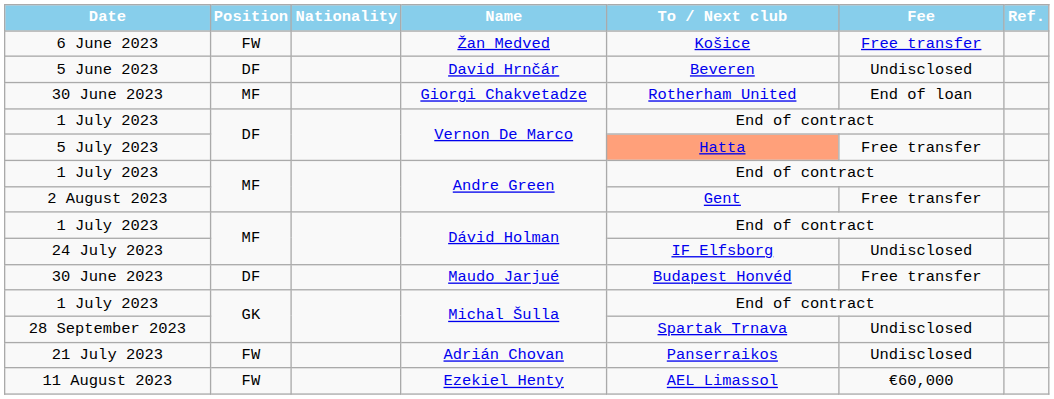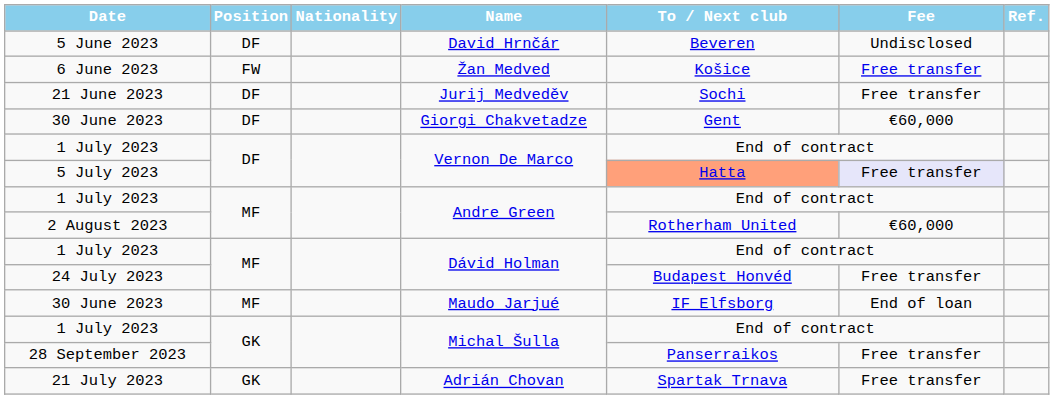rows swapped: 5 June 2023 <-> 6 June 2023
+ row: 21 June 2023 | DF | Jurij Medveděv | Sochi | Free transfer
30 June 2023 / Giorgi Chakvetadze | Position: MF -> DF
30 June 2023 / Giorgi Chakvetadze | To / Next club: Rotherham United -> Gent
30 June 2023 / Giorgi Chakvetadze | Fee: End of loan -> €60,000
5 July 2023 | Fee: no background -> lavender background
2 August 2023 | To / Next club: Gent -> Rotherham United
2 August 2023 | Fee: Free transfer -> €60,000
24 July 2023 | To / Next club: IF Elfsborg -> Budapest Honvéd
24 July 2023 | Fee: Undisclosed -> Free transfer
30 June 2023 / Maudo Jarjué | Position: DF -> MF
30 June 2023 / Maudo Jarjué | To / Next club: Budapest Honvéd -> IF Elfsborg
30 June 2023 / Maudo Jarjué | Fee: Free transfer -> End of loan
28 September 2023 | To / Next club: Spartak Trnava -> Panserraikos
28 September 2023 | Fee: Undisclosed -> Free transfer
21 July 2023 | Position: FW -> GK
21 July 2023 | To / Next club: Panserraikos -> Spartak Trnava
21 July 2023 | Fee: Undisclosed -> Free transfer
- row: 11 August 2023 | FW | Ezekiel Henty | AEL Limassol | €60,000
